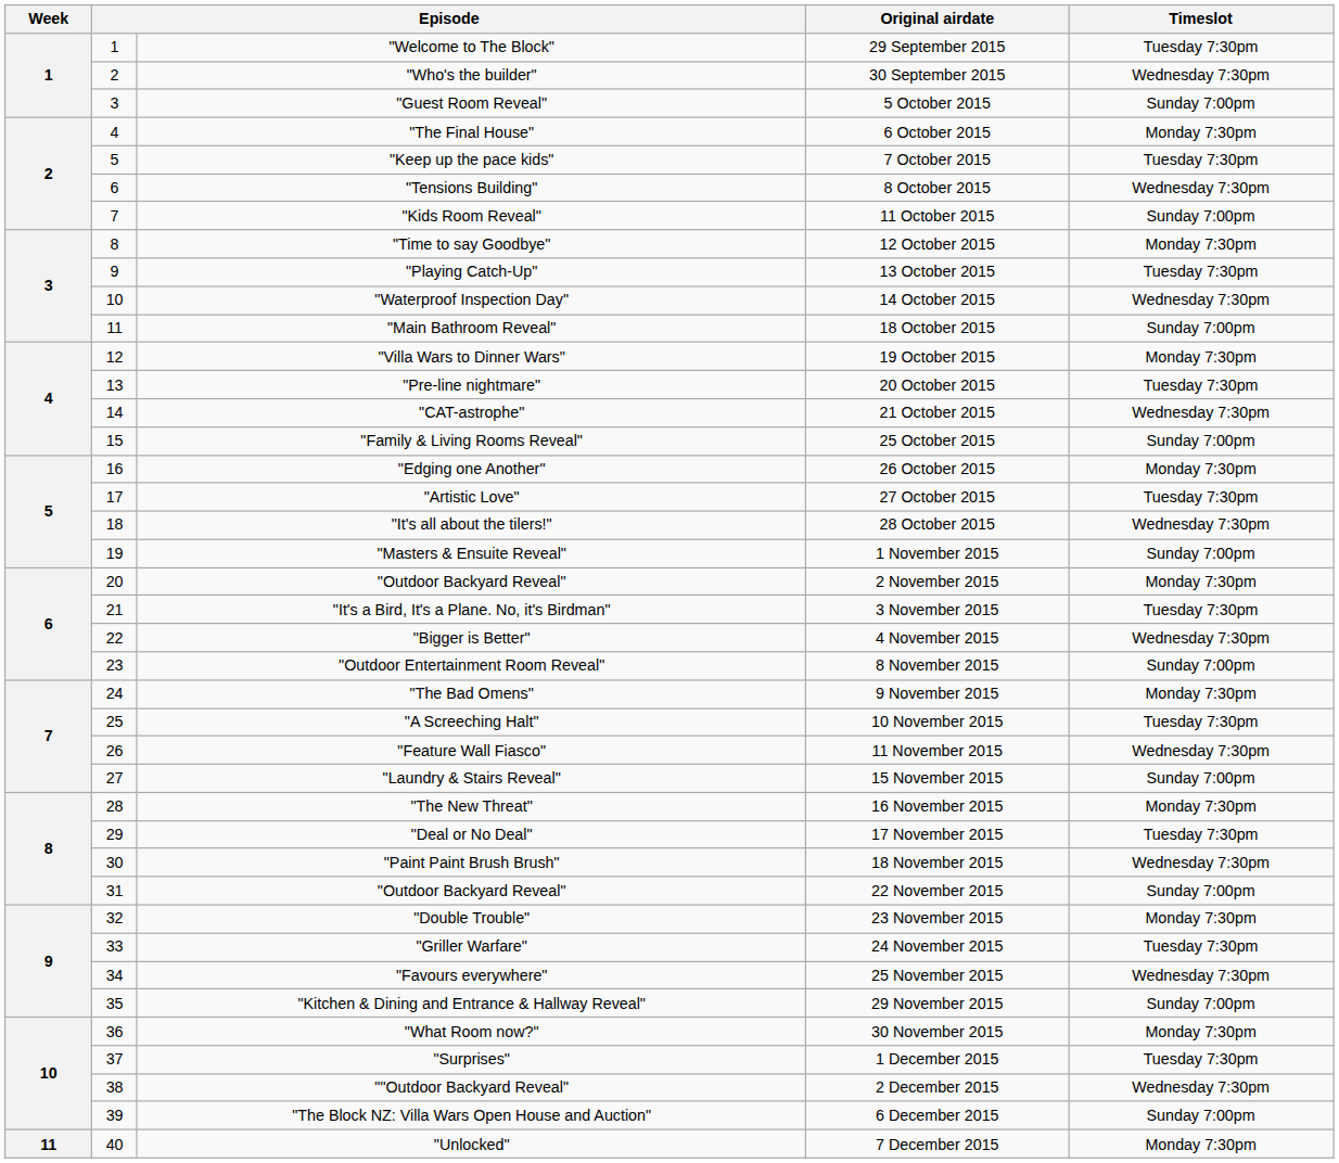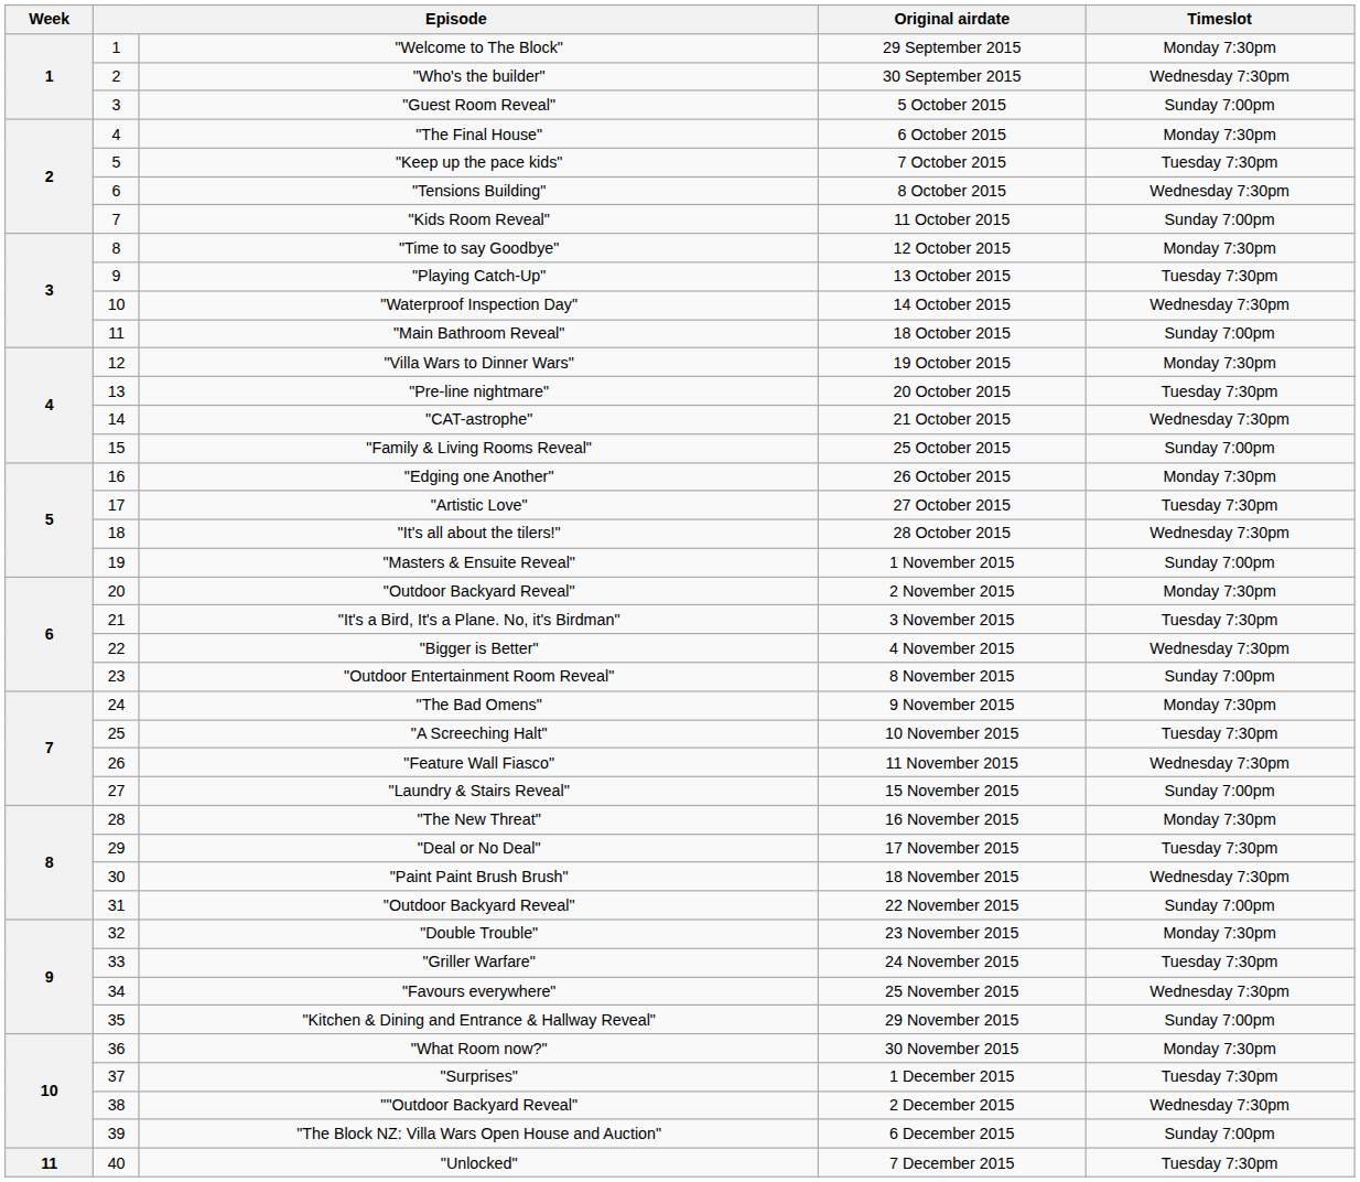29 September 2015 | Timeslot: Tuesday 7:30pm -> Monday 7:30pm
7 December 2015 | Timeslot: Monday 7:30pm -> Tuesday 7:30pm
